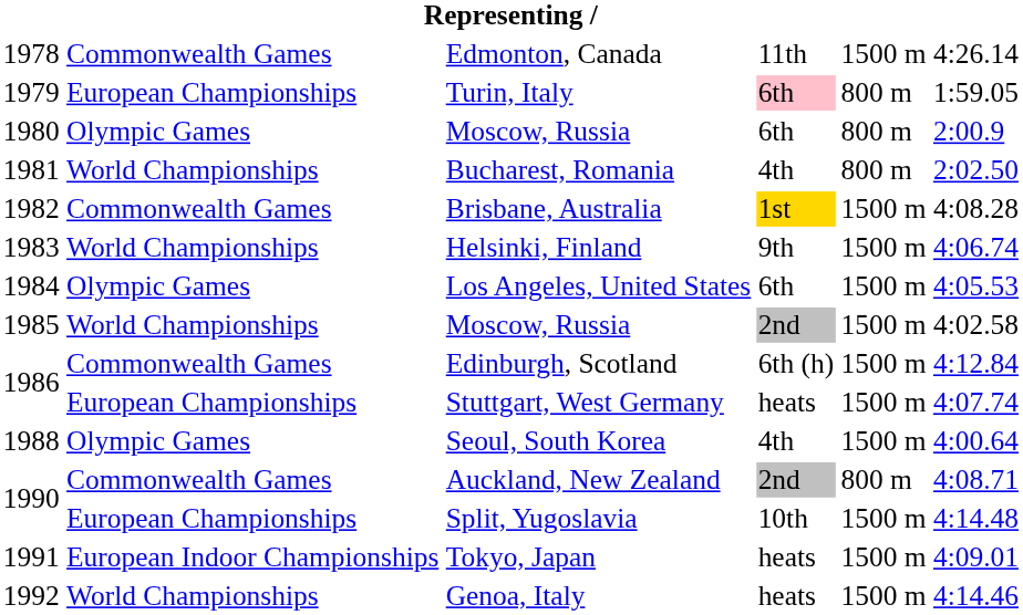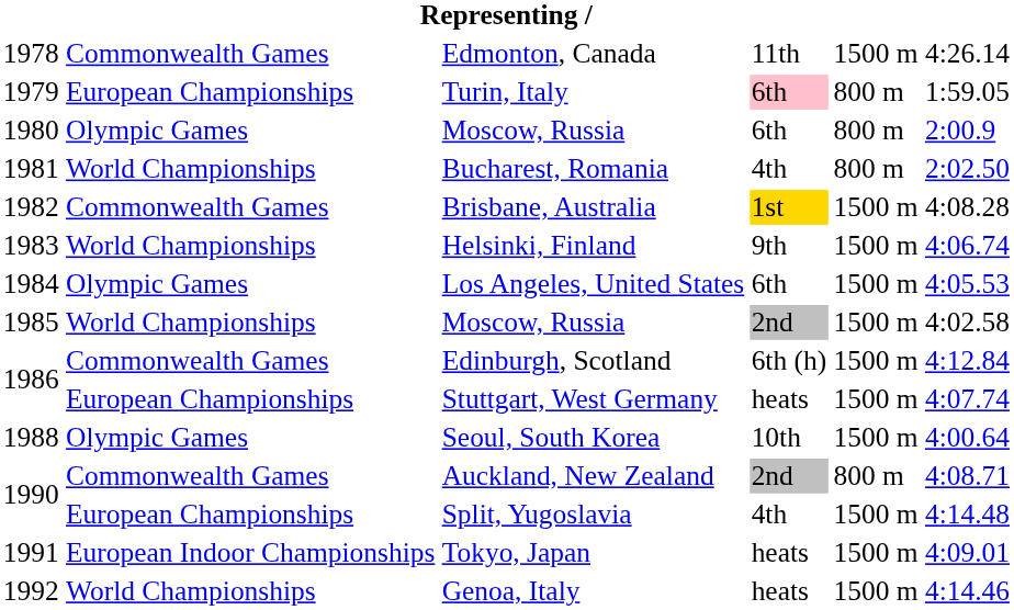Seoul, South Korea | column 4: 4th -> 10th
Split, Yugoslavia | column 4: 10th -> 4th
